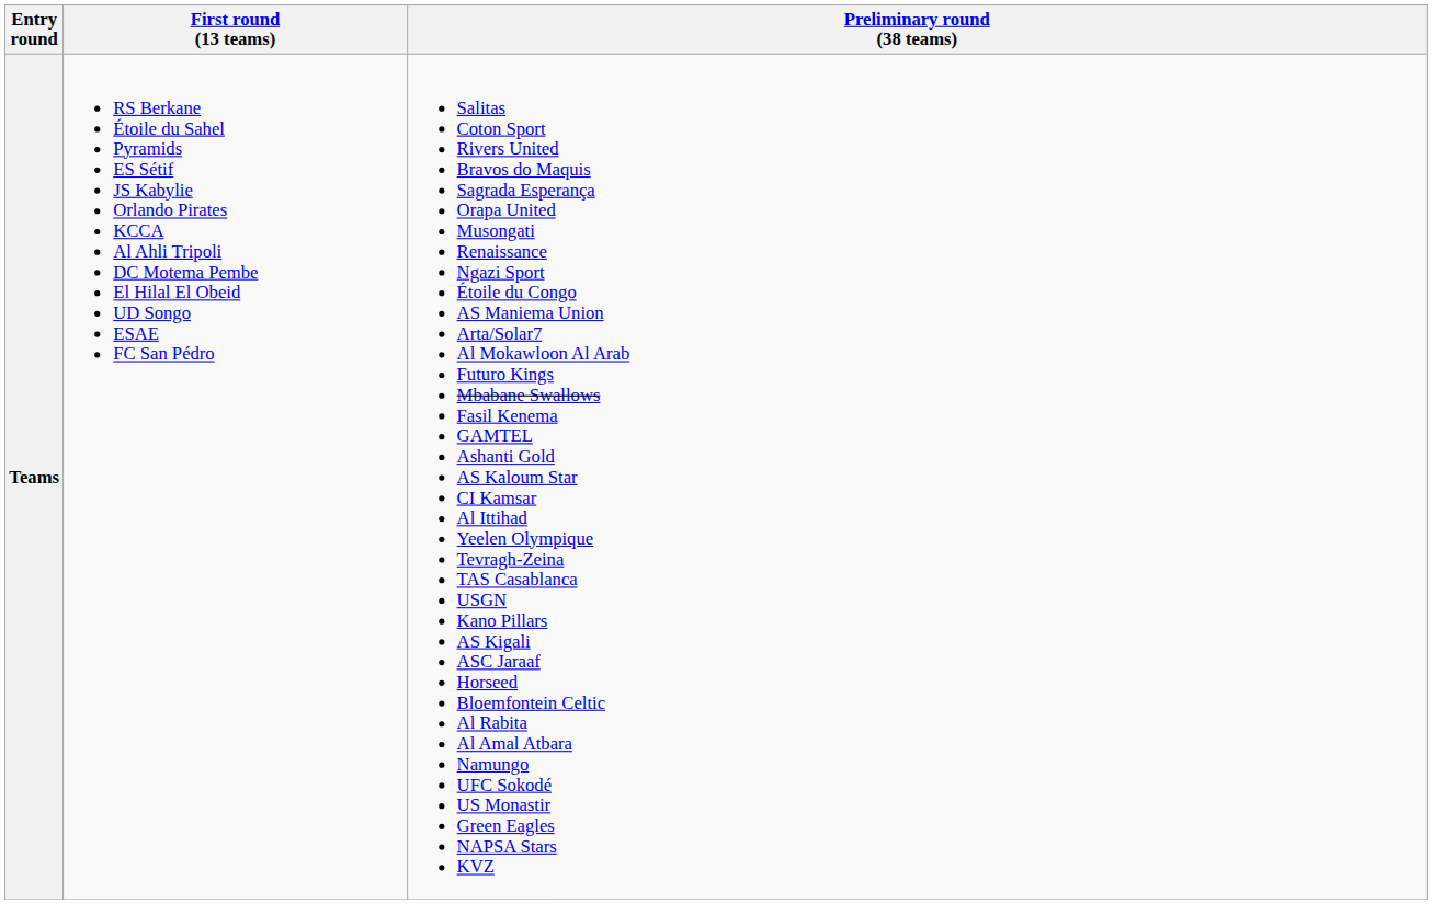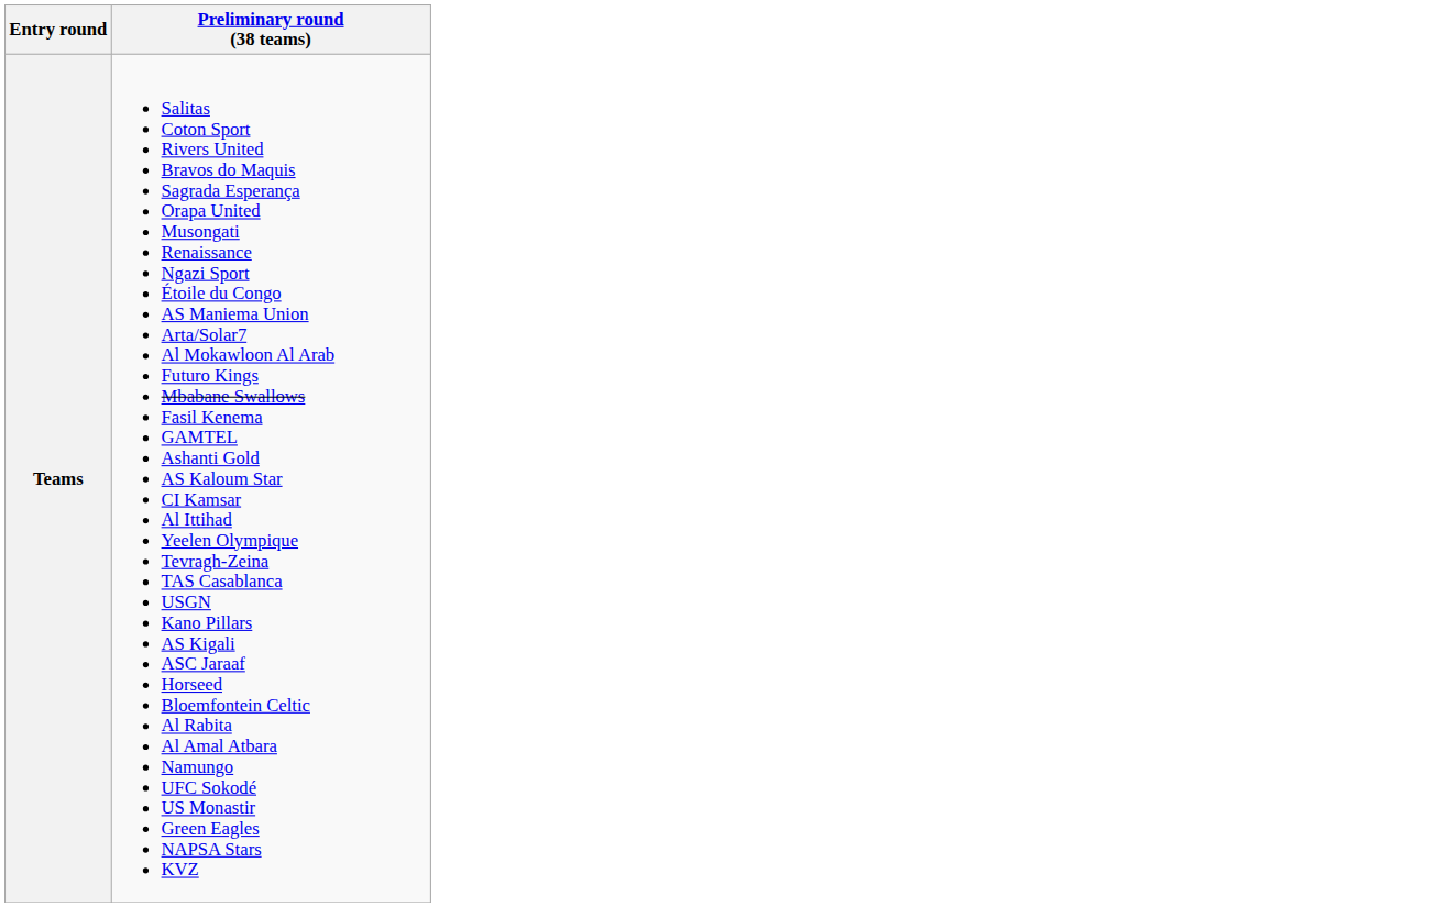- column: First round (13 teams) | RS Berkane Étoile du Sahel Pyramids ES Sétif JS Kabylie Orlando Pirates KCCA Al Ahli Tripoli DC Motema Pembe El Hilal El Obeid UD Songo ESAE FC San Pédro
